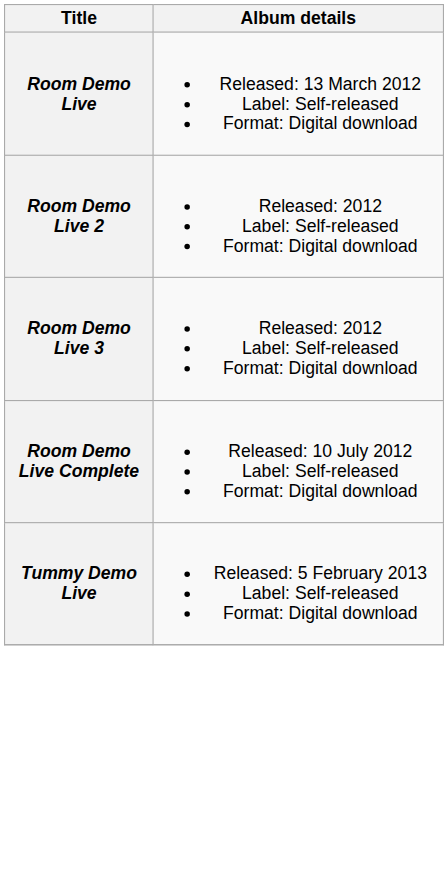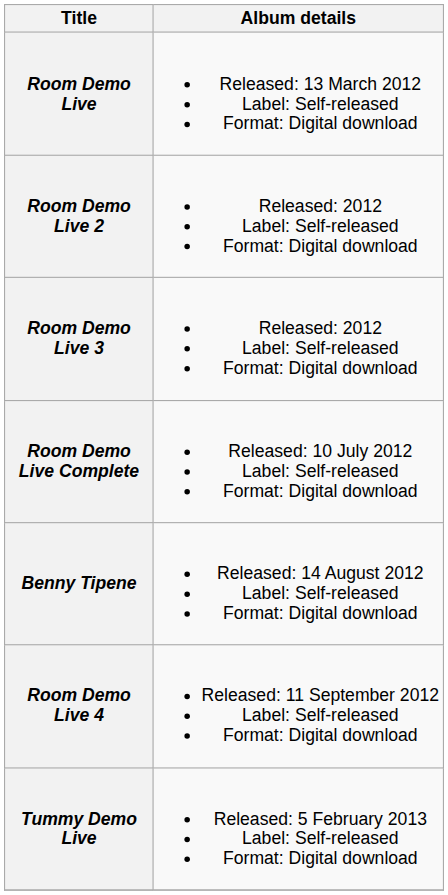+ row: Benny Tipene | Released: 14 August 2012 Label: Self-released Format: Digital download
+ row: Room Demo Live 4 | Released: 11 September 2012 Label: Self-released Format: Digital download
